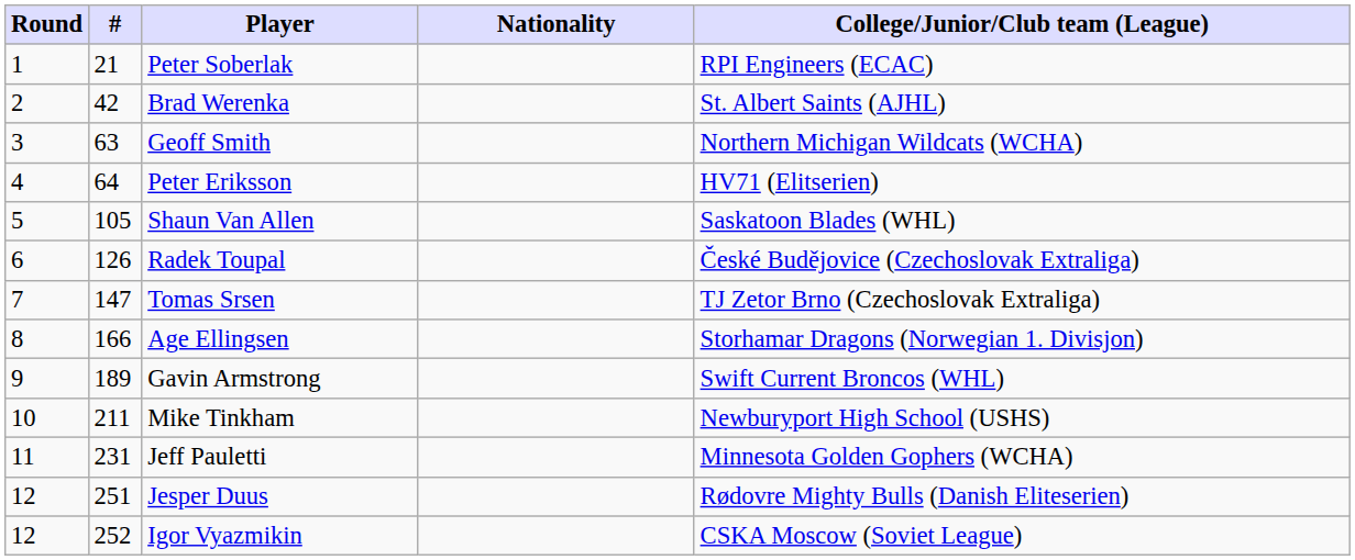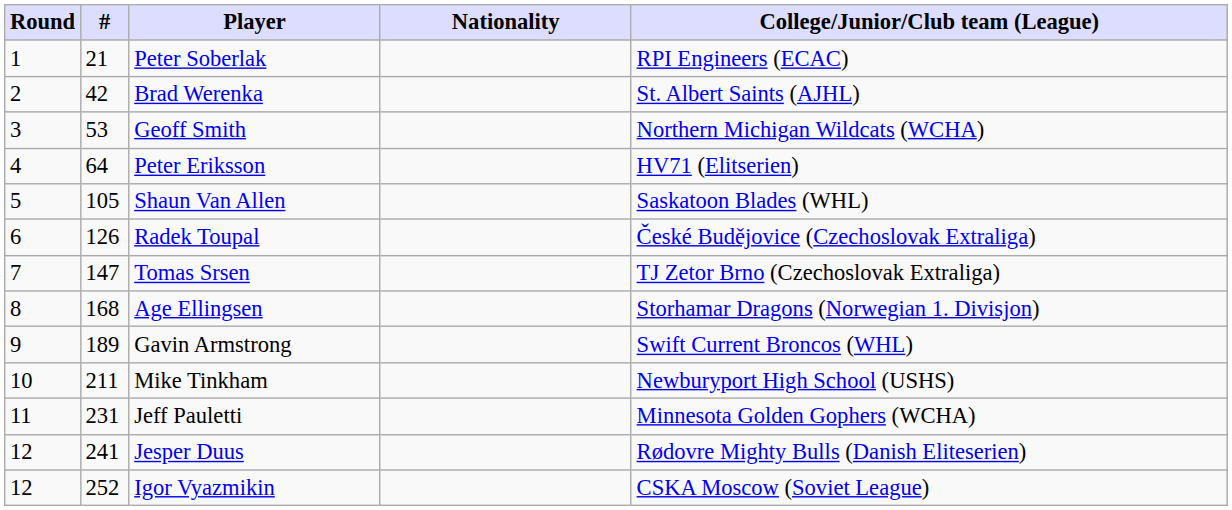Geoff Smith | #: 63 -> 53
Age Ellingsen | #: 166 -> 168
Jesper Duus | #: 251 -> 241
